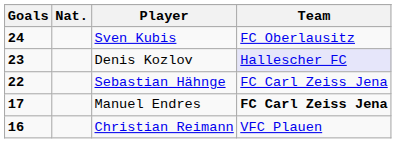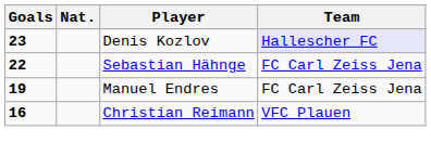- row: 24 | Sven Kubis | FC Oberlausitz
Manuel Endres | Goals: 17 -> 19
Manuel Endres | Team: bold -> normal
